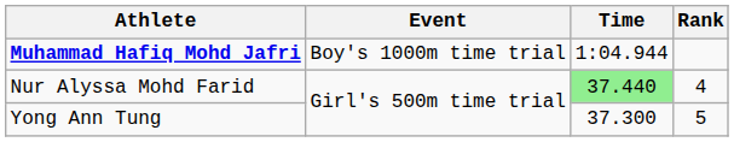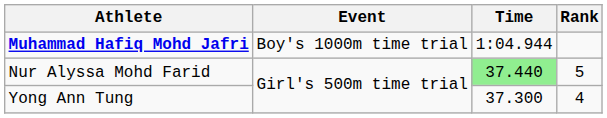Nur Alyssa Mohd Farid | Rank: 4 -> 5
Yong Ann Tung | Rank: 5 -> 4
